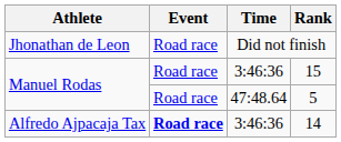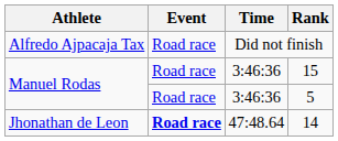Did not finish | Athlete: Jhonathan de Leon -> Alfredo Ajpacaja Tax
5 | Time: 47:48.64 -> 3:46:36
14 | Athlete: Alfredo Ajpacaja Tax -> Jhonathan de Leon
14 | Time: 3:46:36 -> 47:48.64
